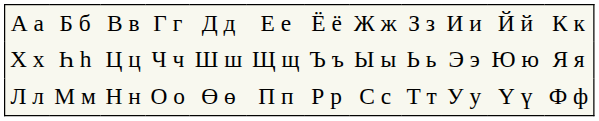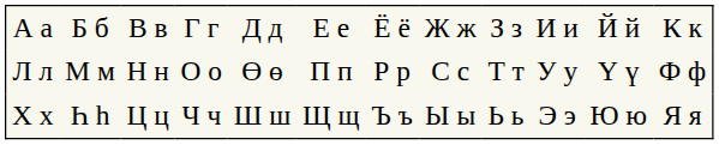rows swapped: Л л <-> Х х
